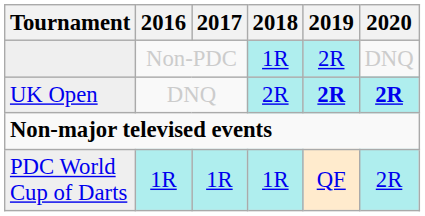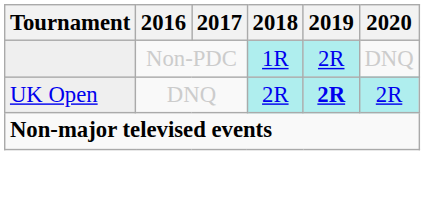UK Open | 2020: bold -> normal
- row: PDC World Cup of Darts | 1R | 1R | 1R | QF | 2R
